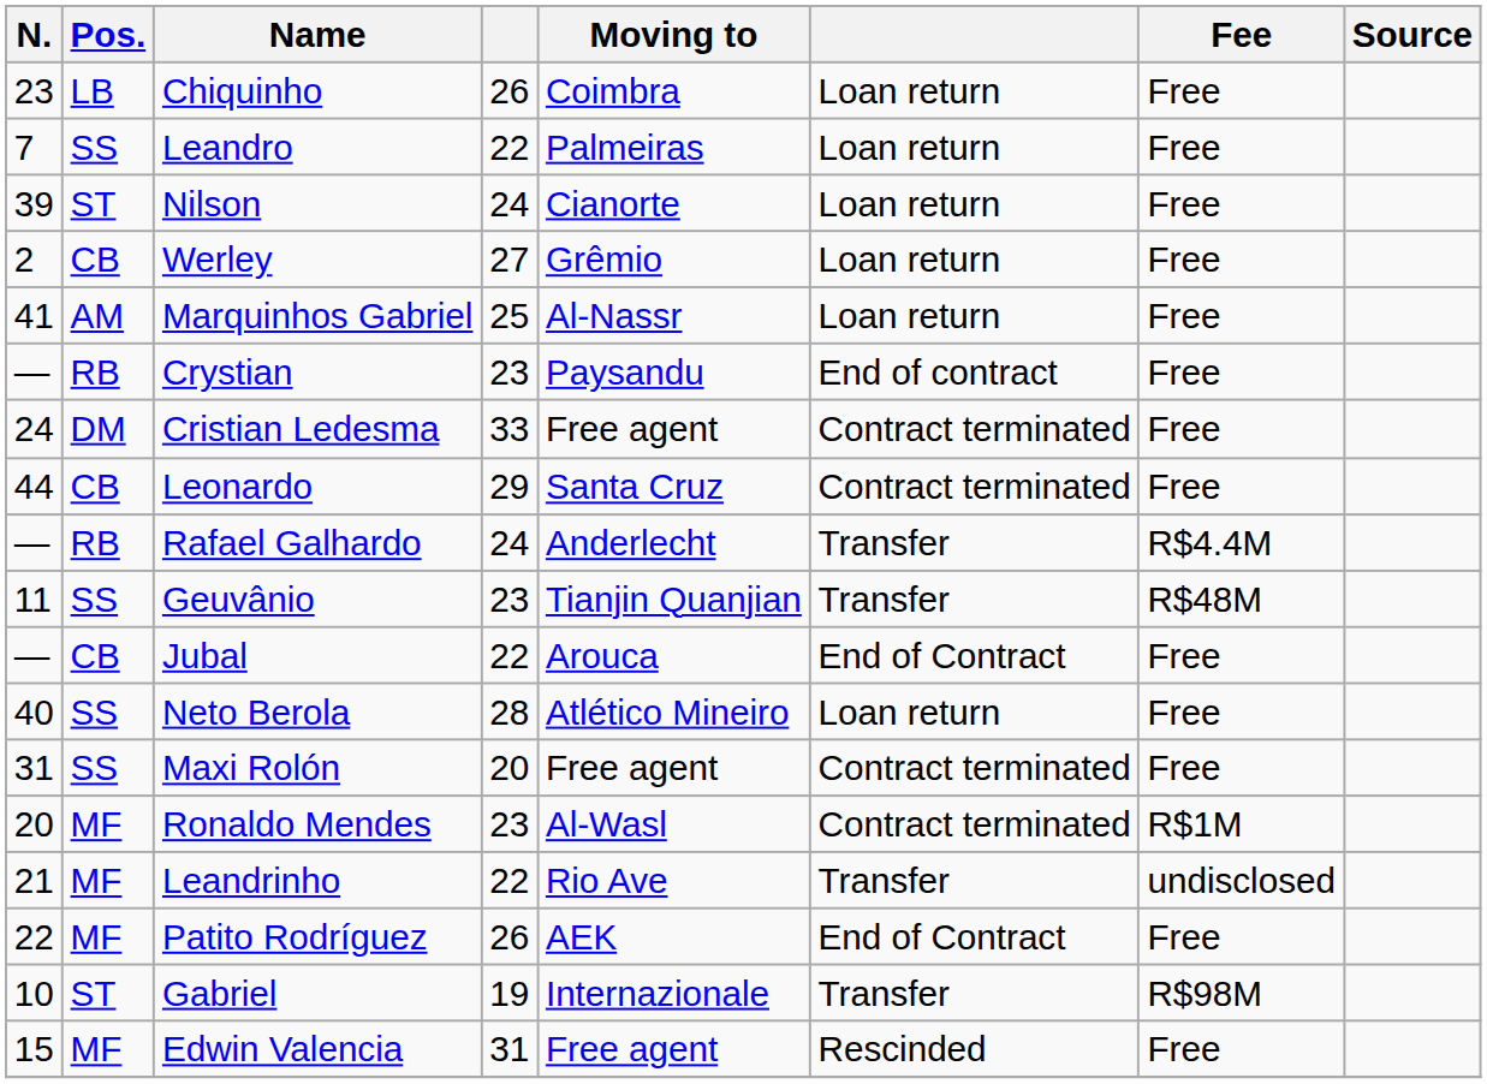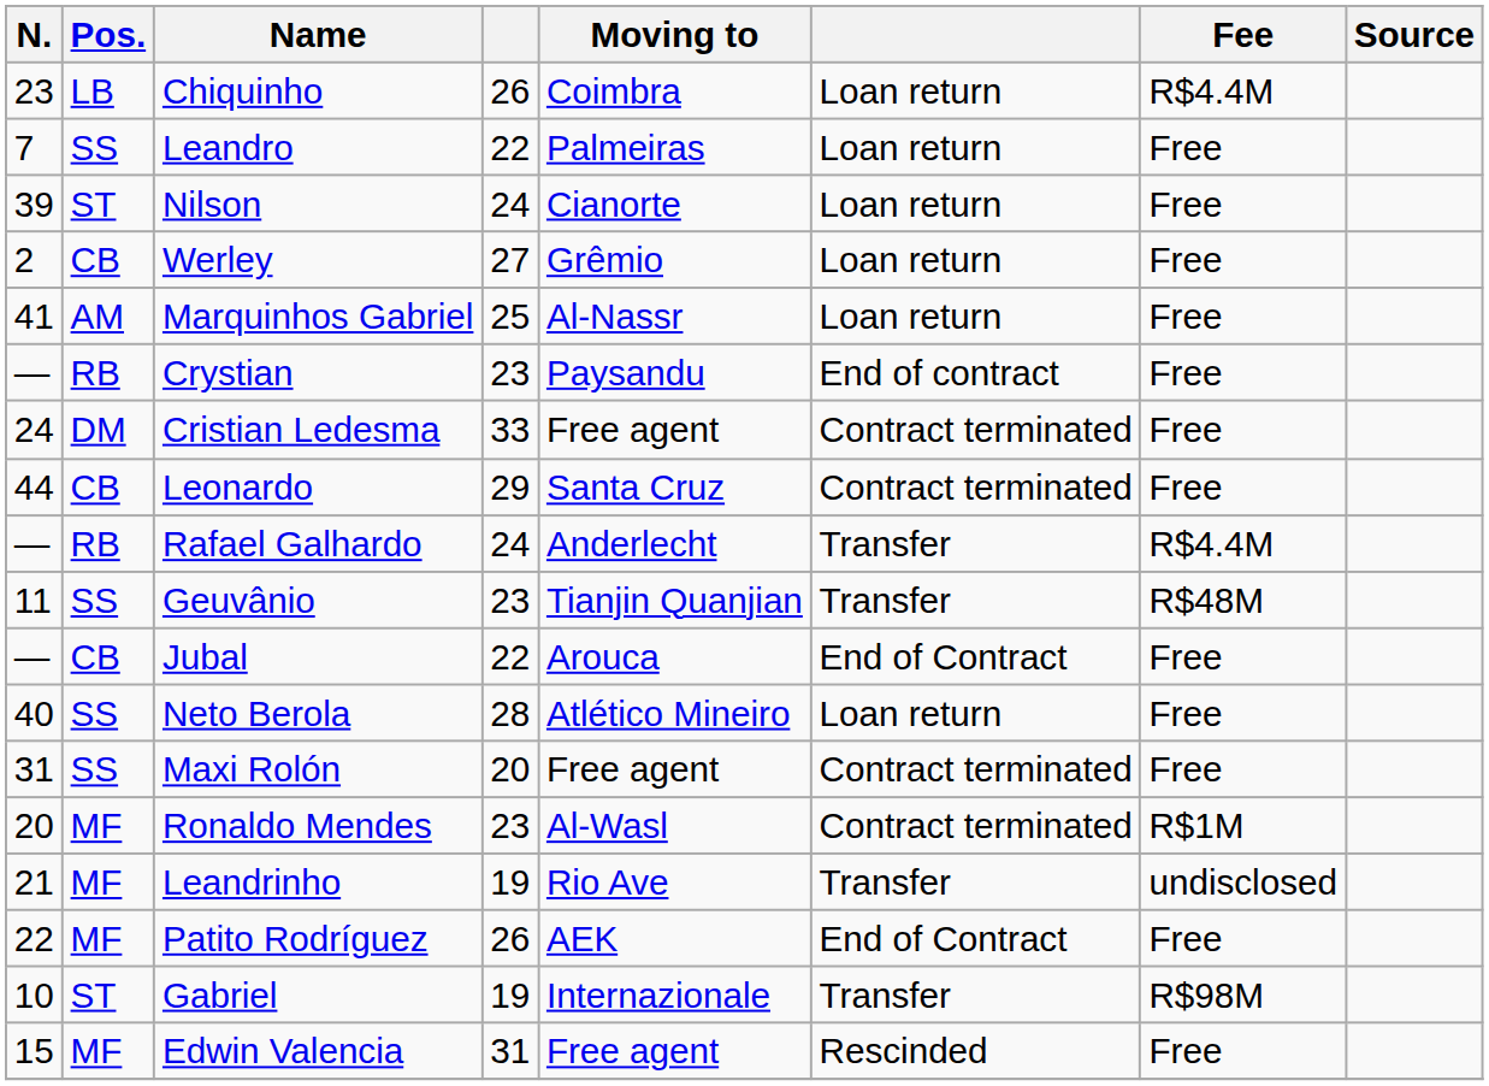Chiquinho | Fee: Free -> R$4.4M
Leandrinho | column 4: 22 -> 19
